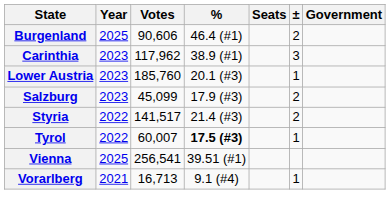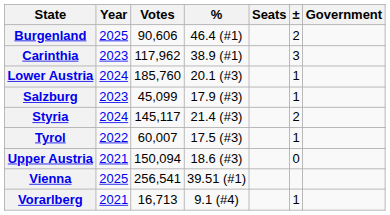Lower Austria | Year: 2023 -> 2024
Salzburg | ±: 2 -> 1
Styria | Year: 2022 -> 2024
Styria | Votes: 141,517 -> 145,117
Tyrol | %: bold -> normal
+ row: Upper Austria | 2021 | 150,094 | 18.6 (#3) | 0
